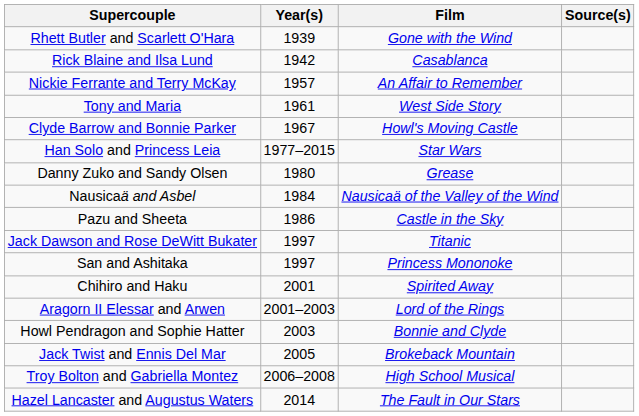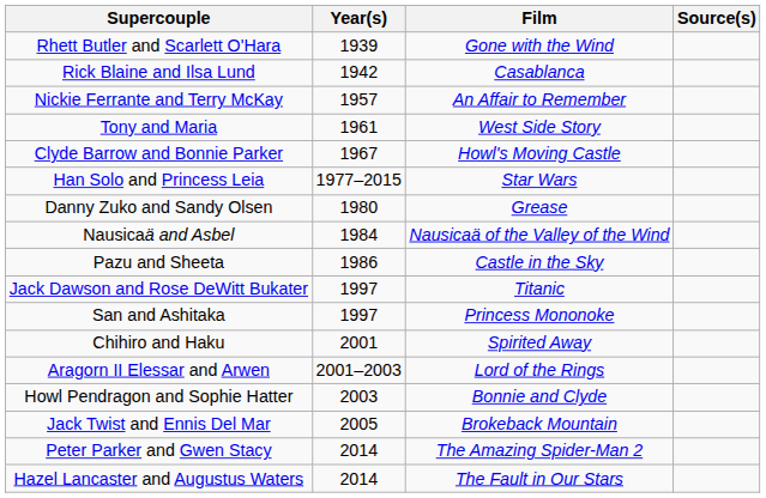- row: Troy Bolton and Gabriella Montez | 2006–2008 | High School Musical
+ row: Peter Parker and Gwen Stacy | 2014 | The Amazing Spider-Man 2
